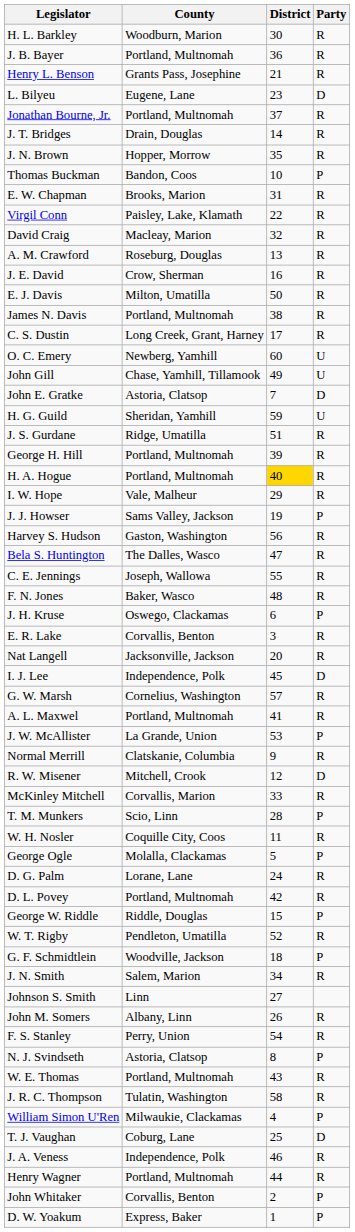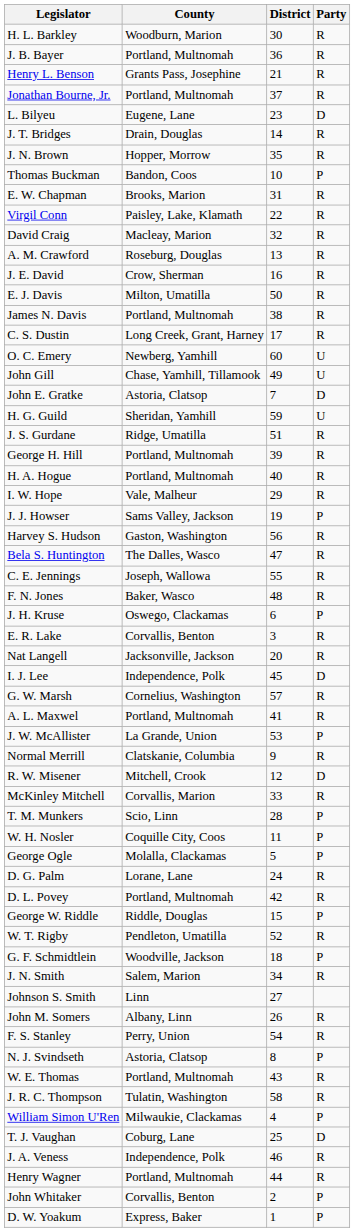rows swapped: L. Bilyeu <-> Jonathan Bourne, Jr.
H. A. Hogue | District: gold background -> no background
W. H. Nosler | Party: R -> P
